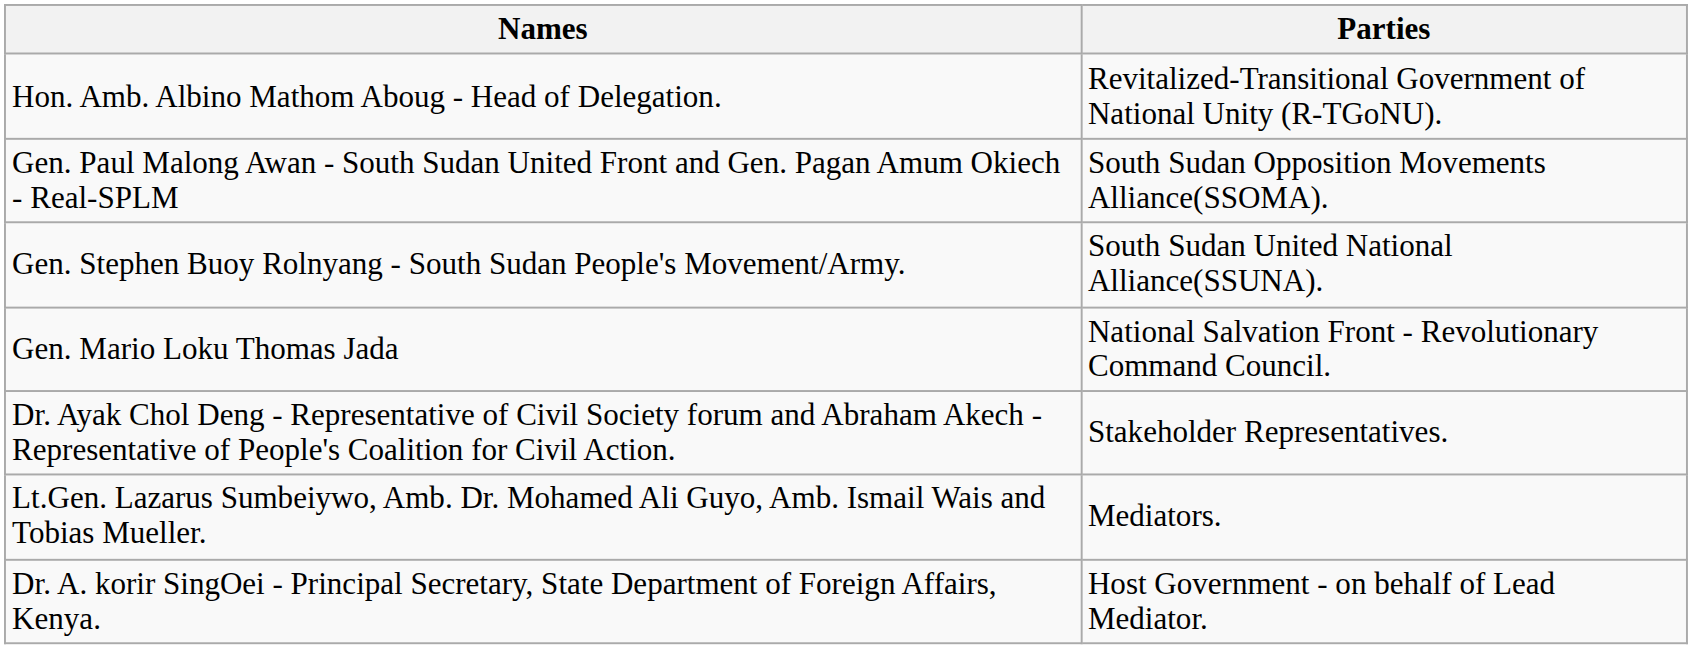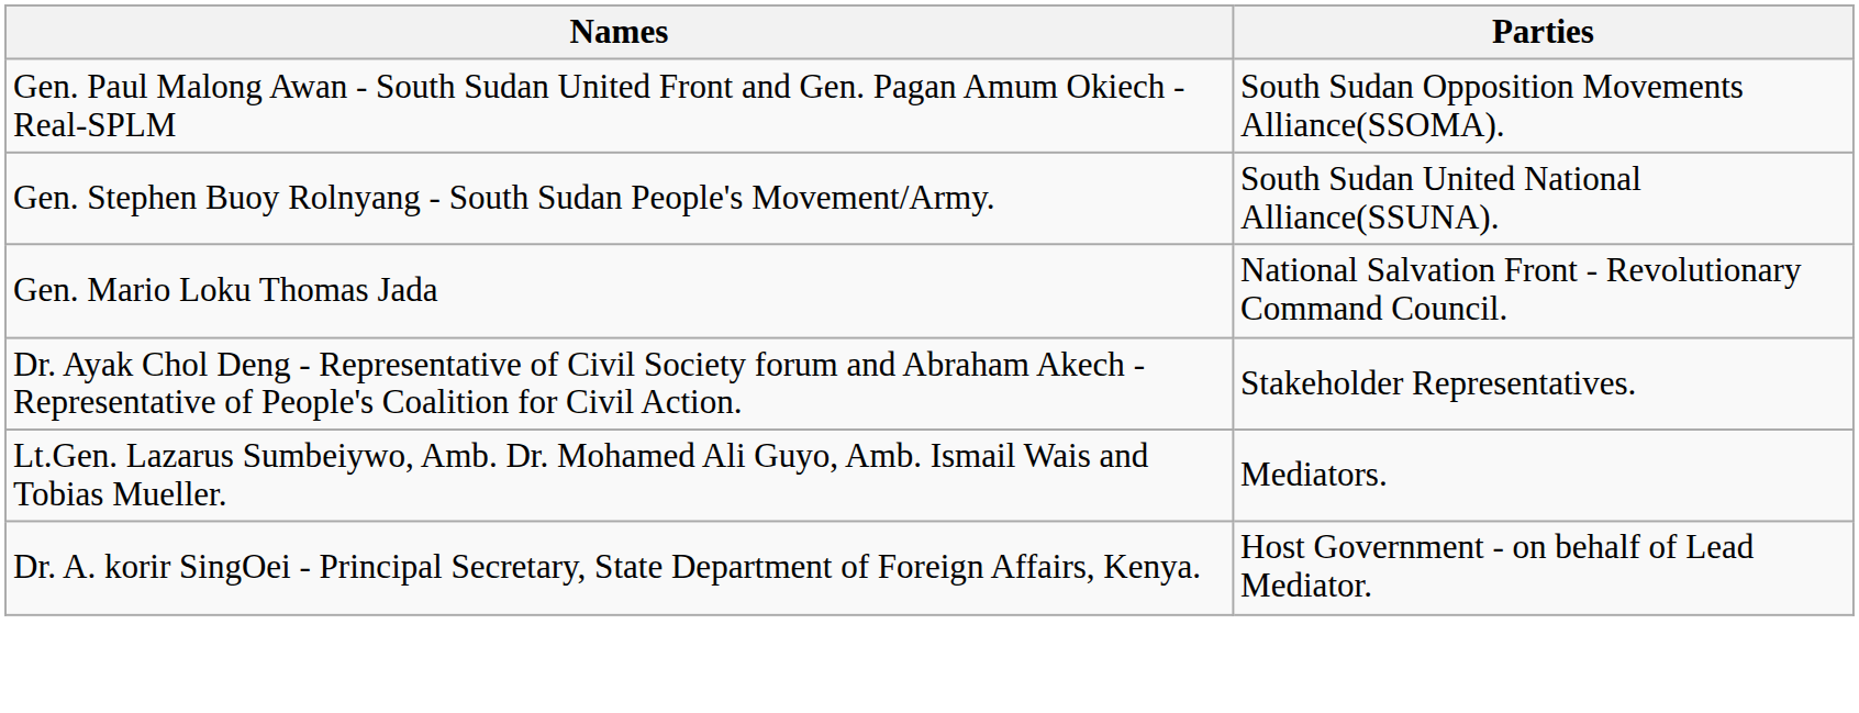- row: Hon. Amb. Albino Mathom Aboug - Head of Delegation. | Revitalized-Transitional Government of National Unity (R-TGoNU).
